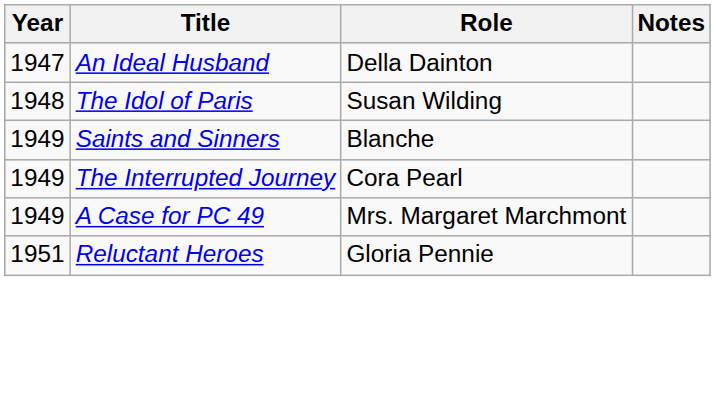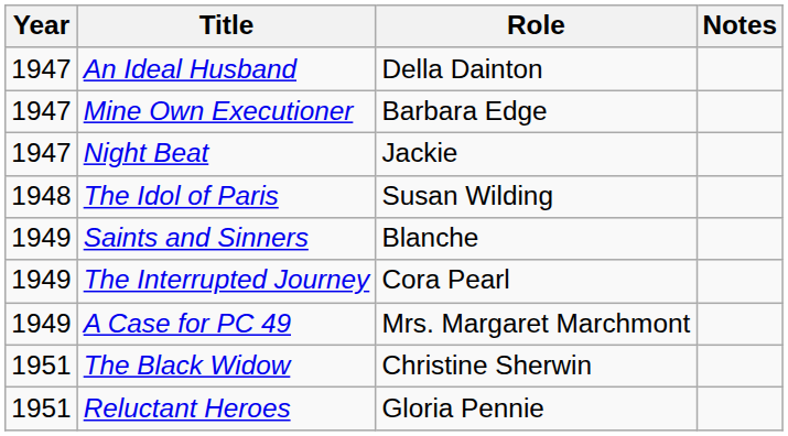+ row: 1947 | Mine Own Executioner | Barbara Edge
+ row: 1947 | Night Beat | Jackie
+ row: 1951 | The Black Widow | Christine Sherwin
